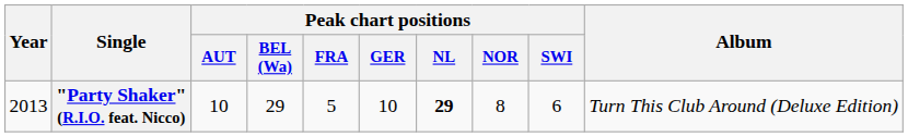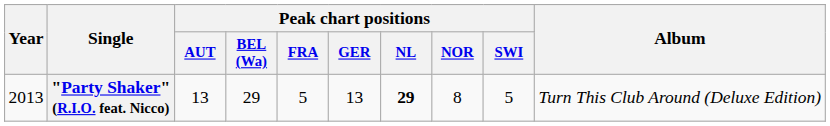"Party Shaker" (R.I.O. feat. Nicco) | Peak chart positions / AUT: 10 -> 13
"Party Shaker" (R.I.O. feat. Nicco) | Peak chart positions / GER: 10 -> 13
"Party Shaker" (R.I.O. feat. Nicco) | Peak chart positions / SWI: 6 -> 5
